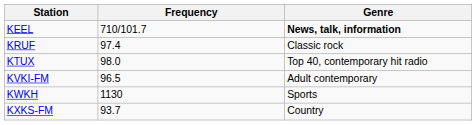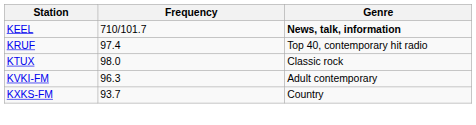KRUF | Genre: Classic rock -> Top 40, contemporary hit radio
KTUX | Genre: Top 40, contemporary hit radio -> Classic rock
KVKI-FM | Frequency: 96.5 -> 96.3
- row: KWKH | 1130 | Sports
